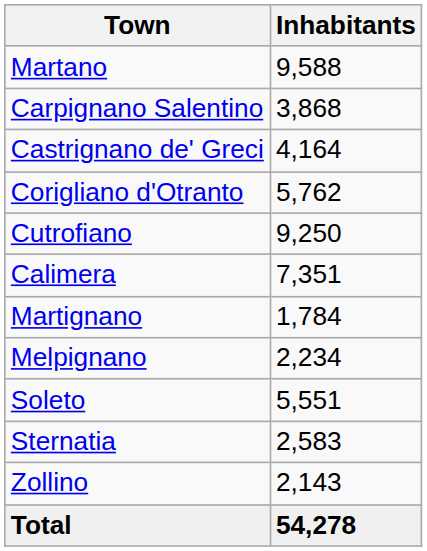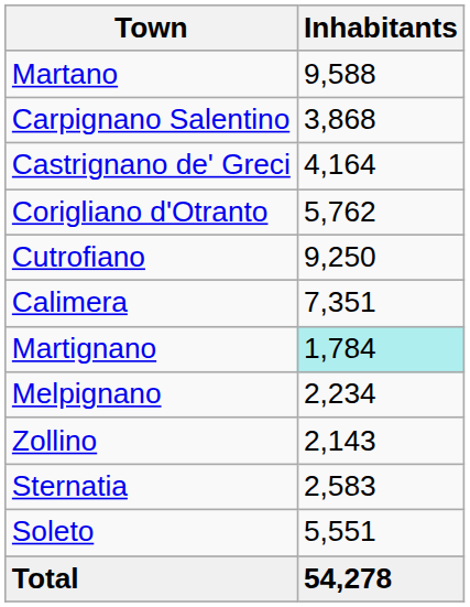Martignano | Inhabitants: no background -> paleturquoise background
rows swapped: Soleto <-> Zollino
